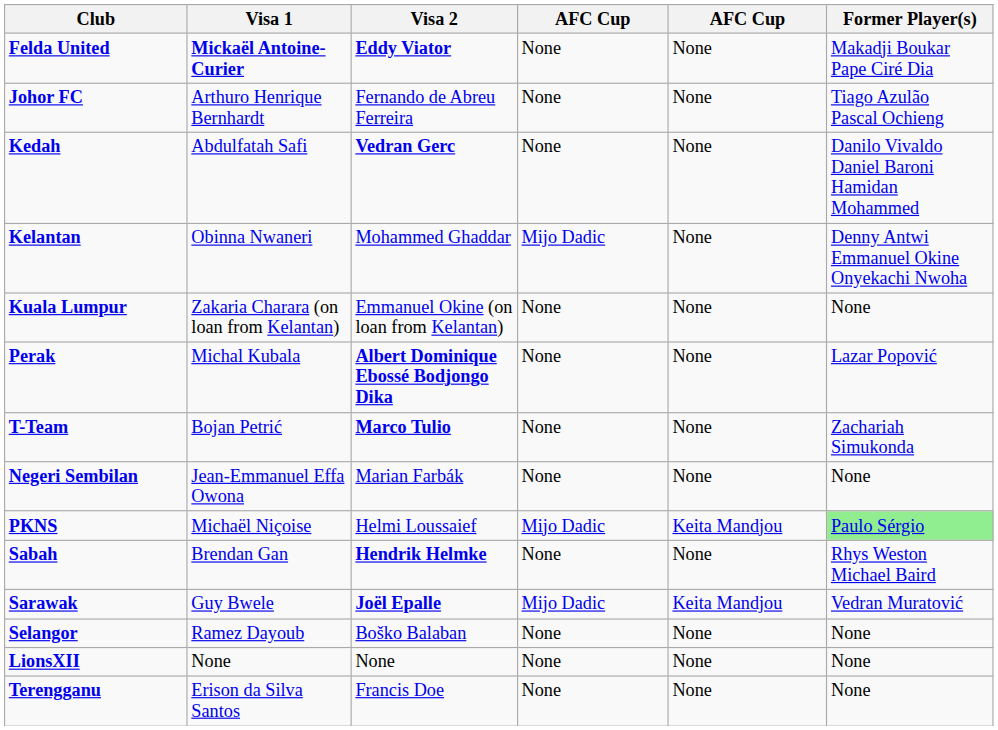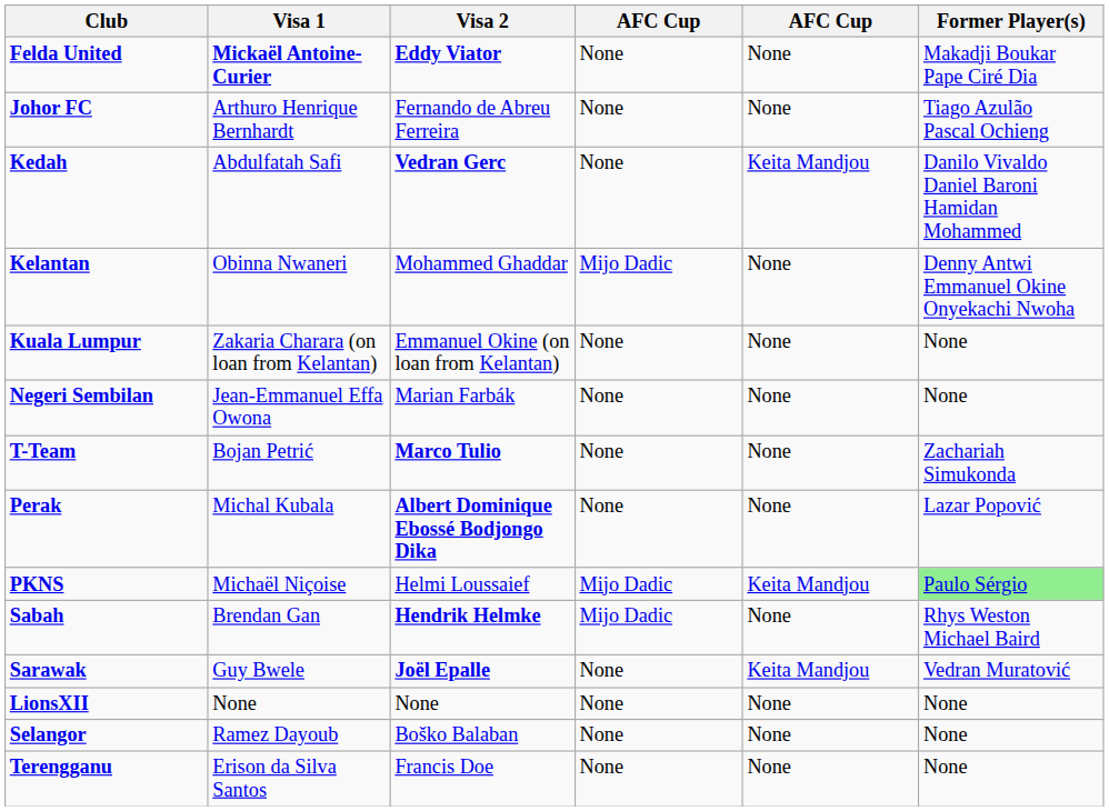Kedah | column 5: None -> Keita Mandjou
rows swapped: Negeri Sembilan <-> Perak
Sabah | column 4: None -> Mijo Dadic
Sarawak | column 4: Mijo Dadic -> None
rows swapped: Selangor <-> LionsXII
